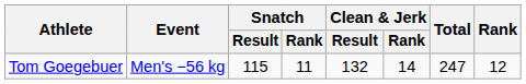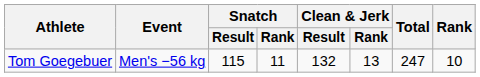Tom Goegebuer | Clean & Jerk / Rank: 14 -> 13
Tom Goegebuer | Rank: 12 -> 10
